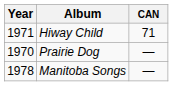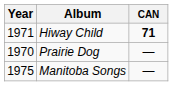Hiway Child | CAN: normal -> bold
Manitoba Songs | Year: 1978 -> 1975
